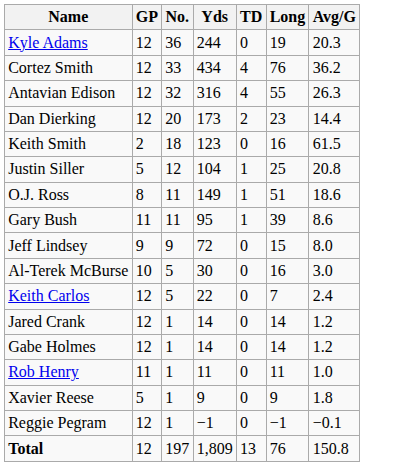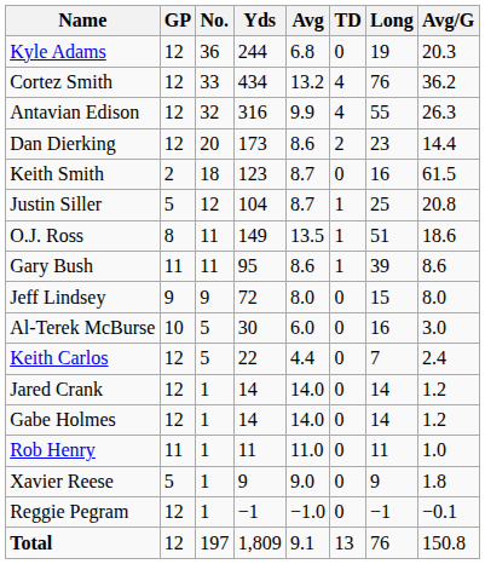+ column: Avg | 6.8 | 13.2 | 9.9 | 8.6 | 8.7 | 8.7 | 13.5 | 8.6 | 8.0 | 6.0 | 4.4 | 14.0 | 14.0 | 11.0 | 9.0 | −1.0 | 9.1
